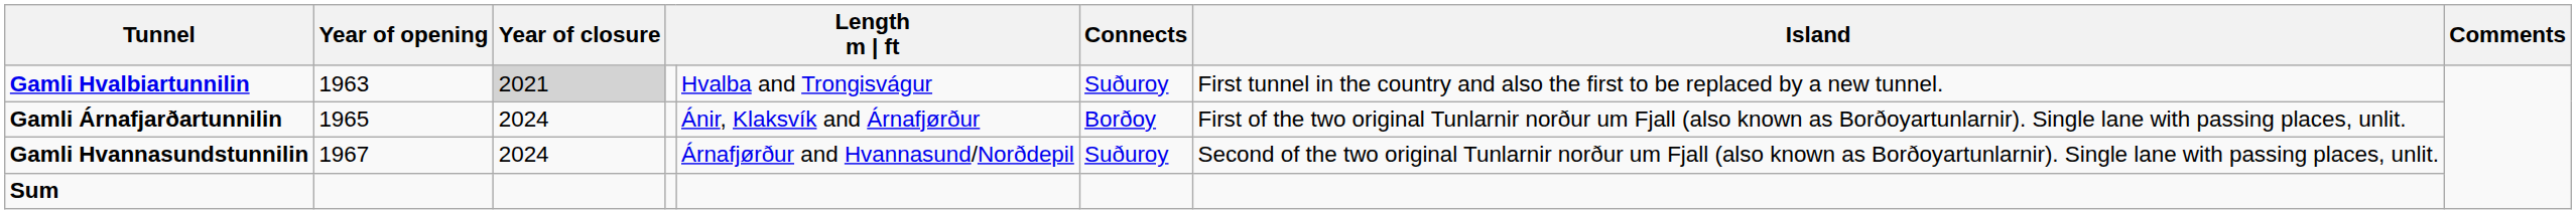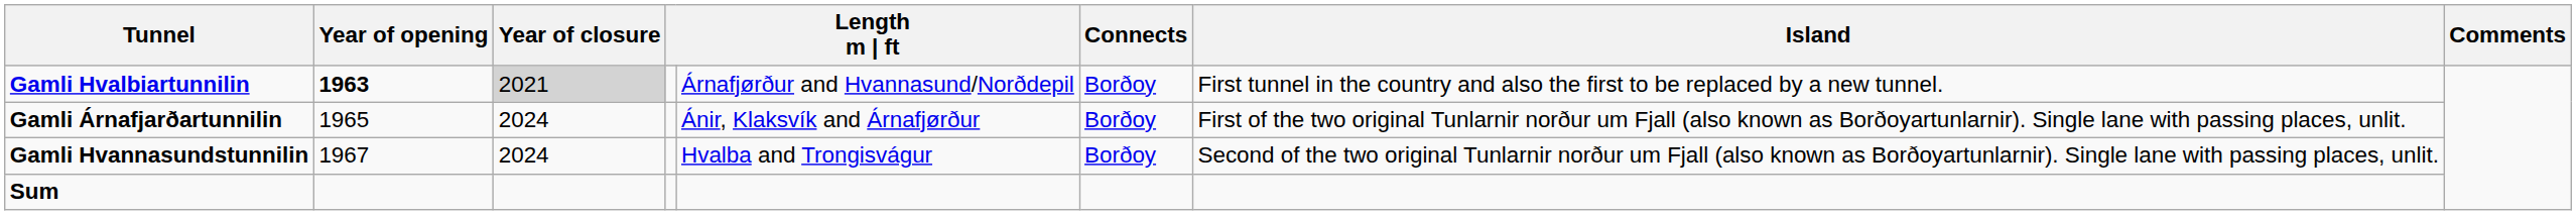Gamli Hvalbiartunnilin | Year of opening: normal -> bold
Gamli Hvalbiartunnilin | column 5: Hvalba and Trongisvágur -> Árnafjørður and Hvannasund/Norðdepil
Gamli Hvalbiartunnilin | Connects: Suðuroy -> Borðoy
Gamli Hvannasundstunnilin | column 5: Árnafjørður and Hvannasund/Norðdepil -> Hvalba and Trongisvágur
Gamli Hvannasundstunnilin | Connects: Suðuroy -> Borðoy
